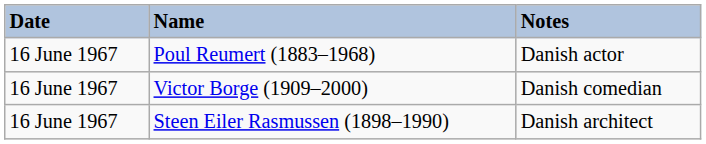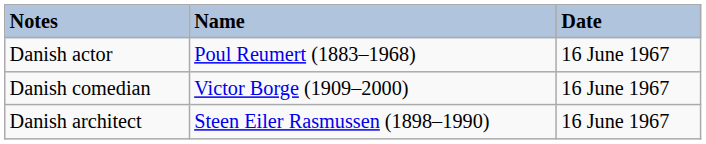columns swapped: Date <-> Notes
